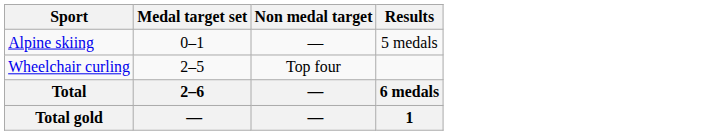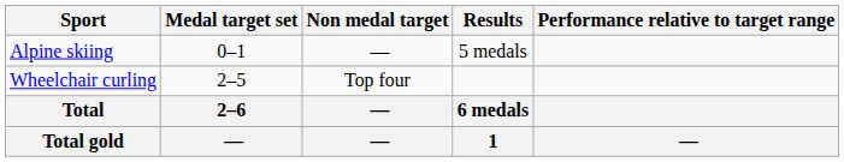+ column: Performance relative to target range | —
